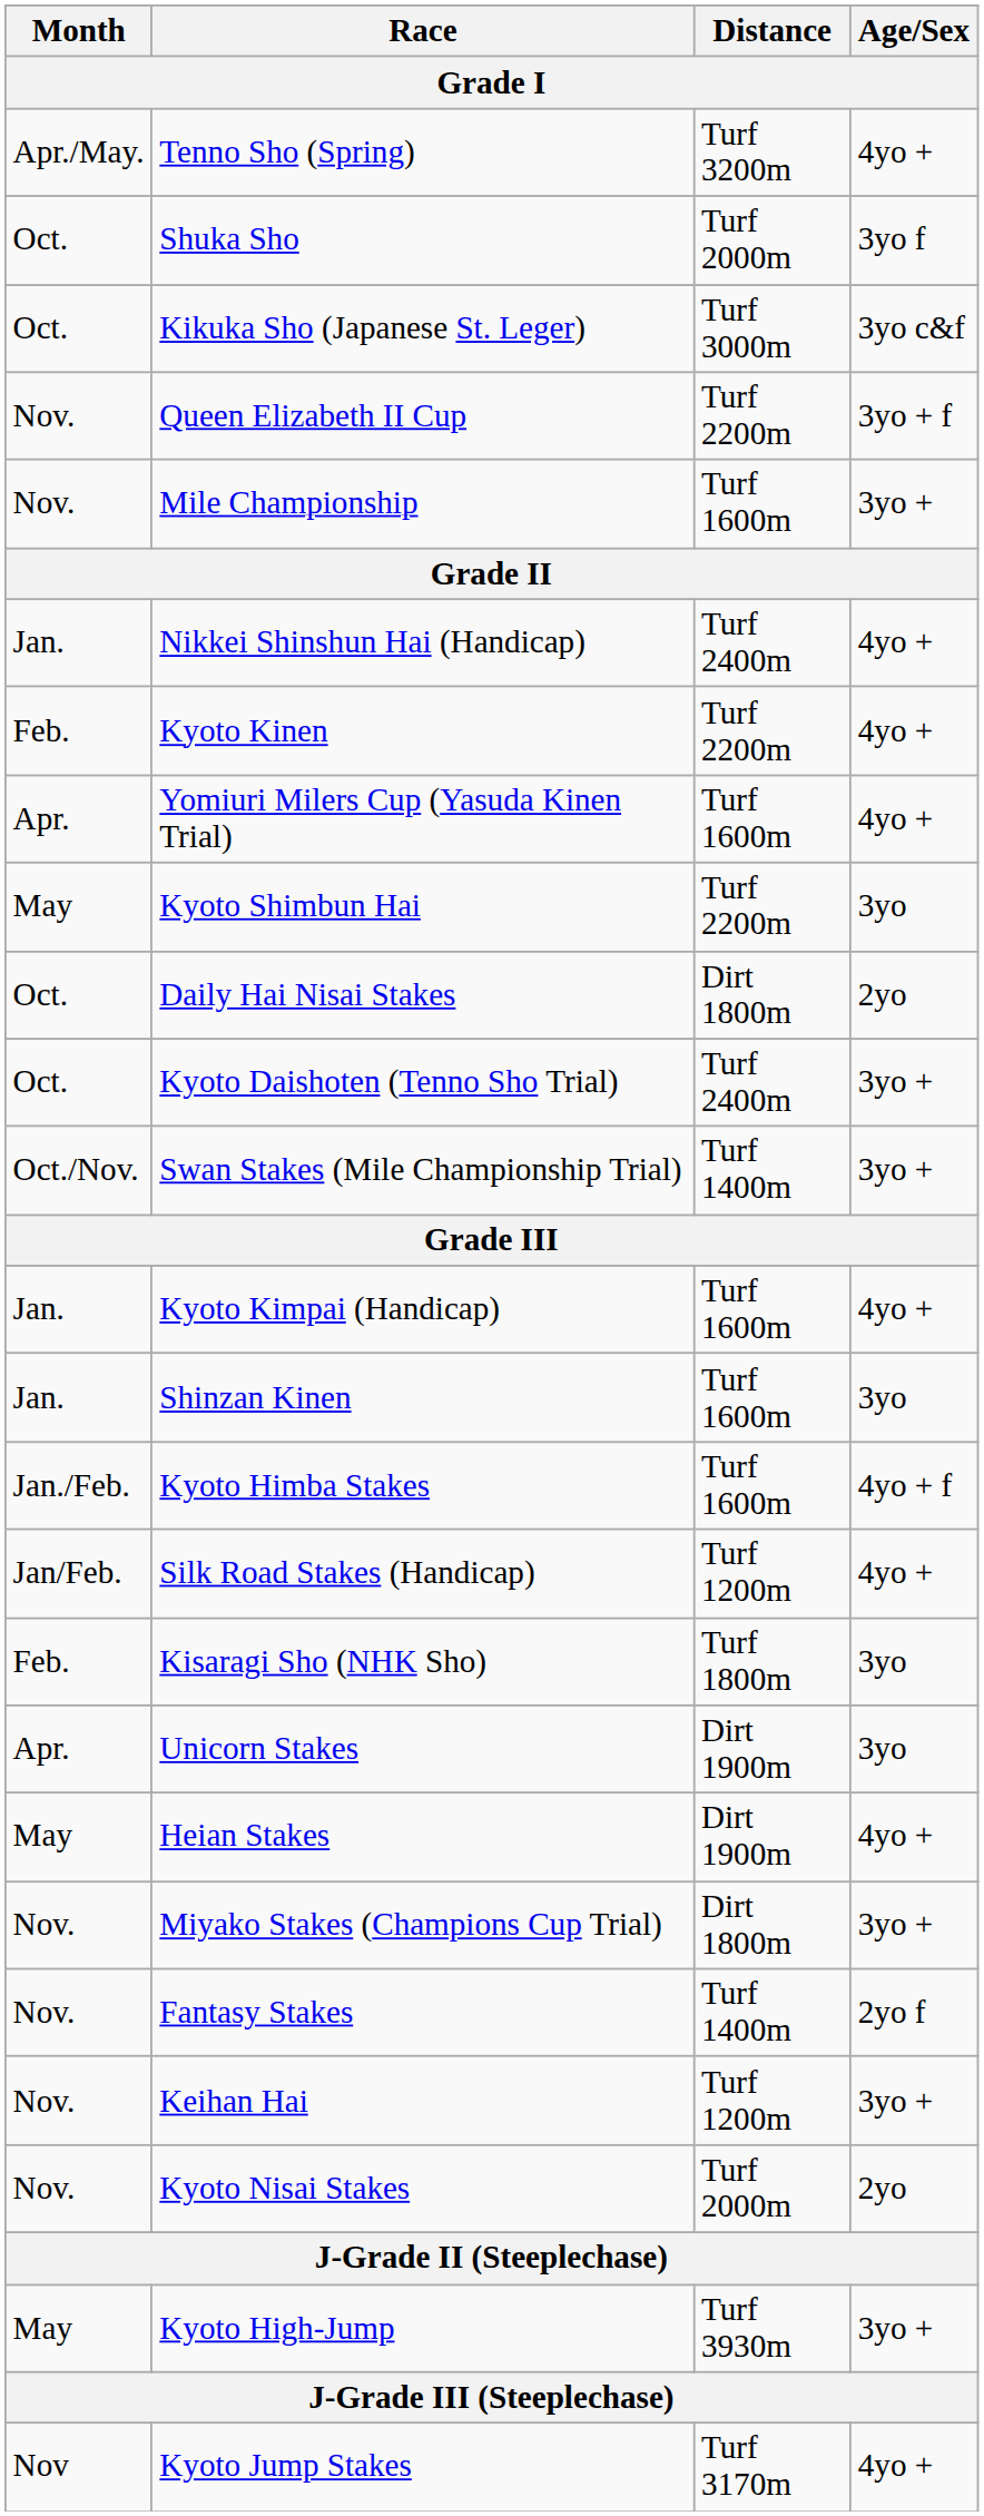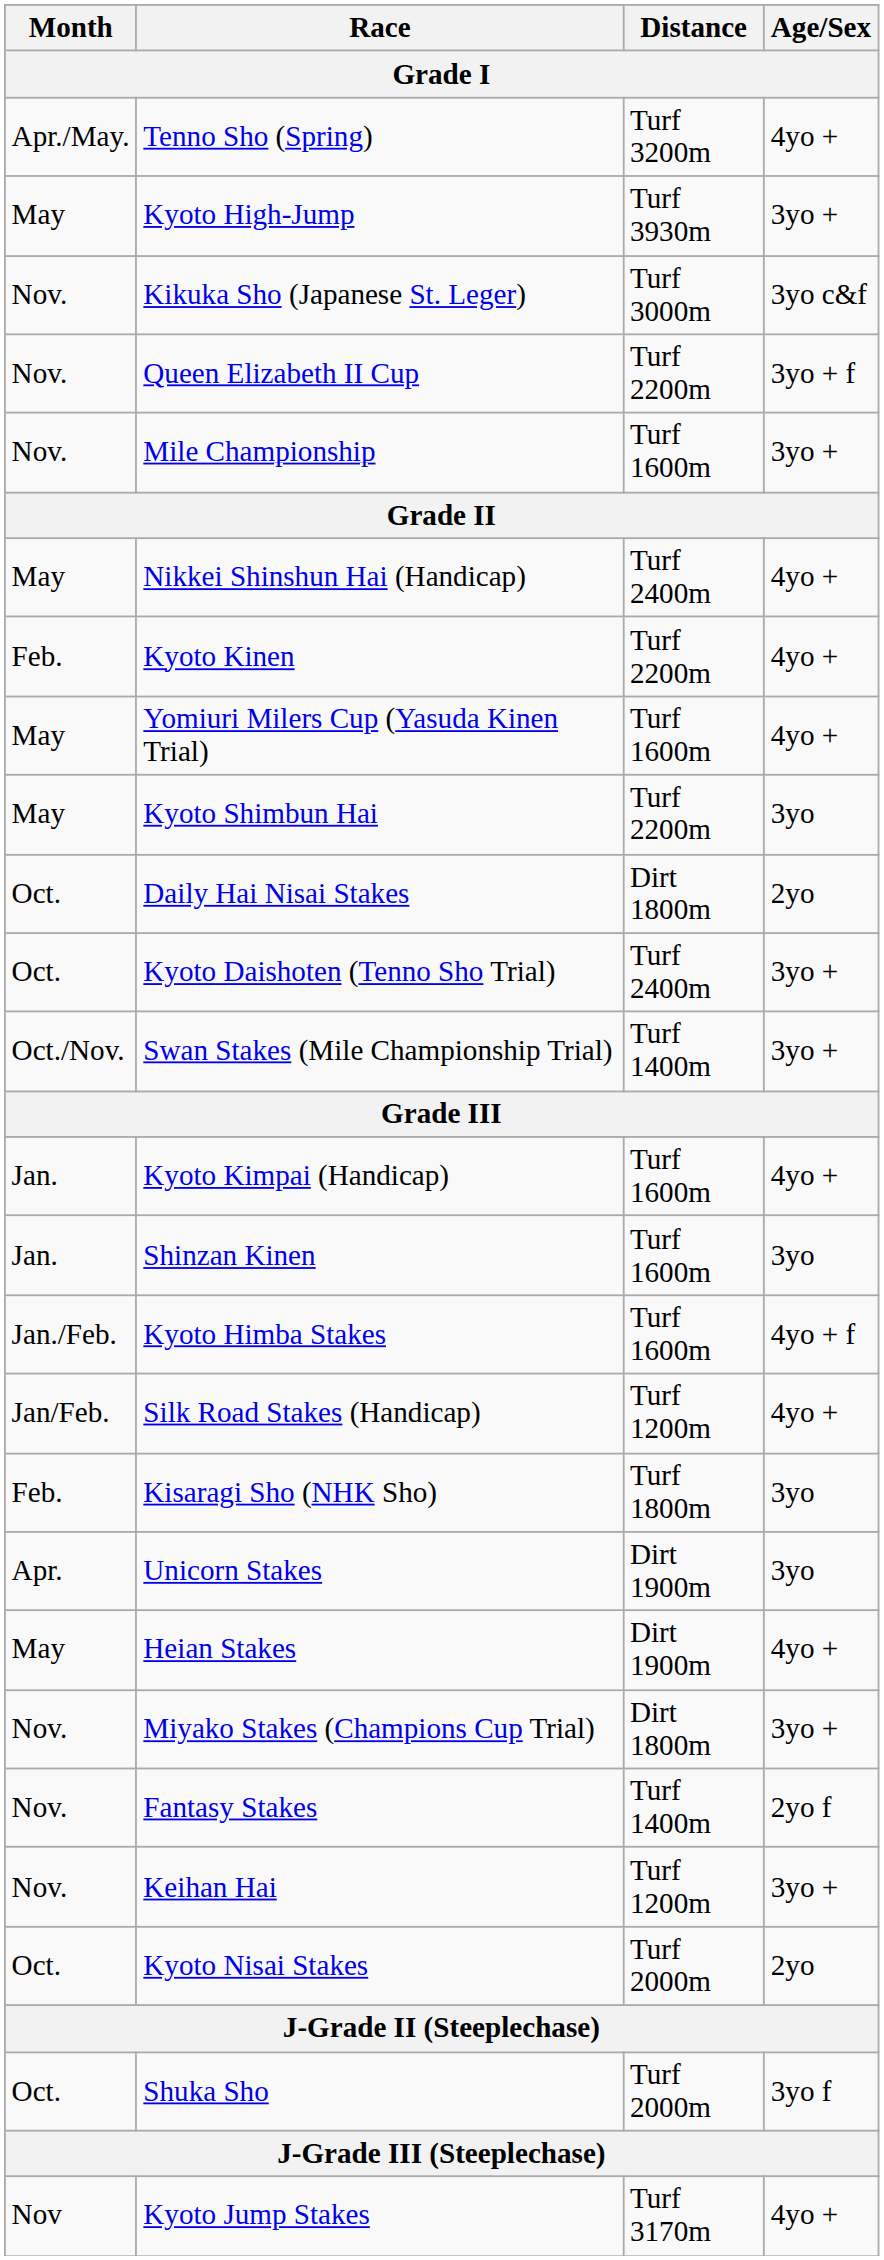rows swapped: Shuka Sho <-> Kyoto High-Jump
Kikuka Sho (Japanese St. Leger) | Month: Oct. -> Nov.
Nikkei Shinshun Hai (Handicap) | Month: Jan. -> May
Yomiuri Milers Cup (Yasuda Kinen Trial) | Month: Apr. -> May
Kyoto Nisai Stakes | Month: Nov. -> Oct.
